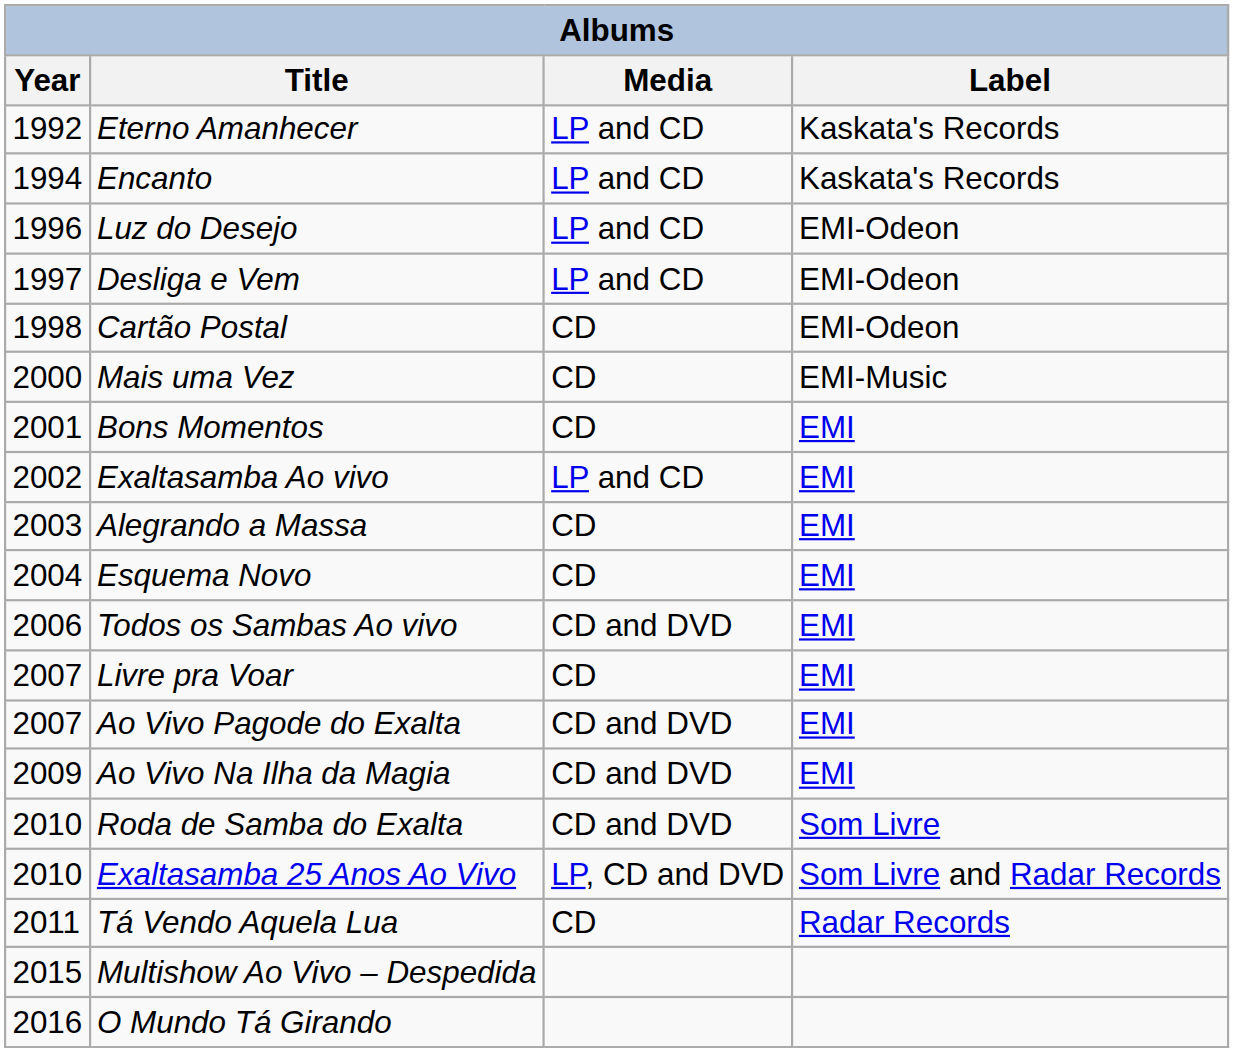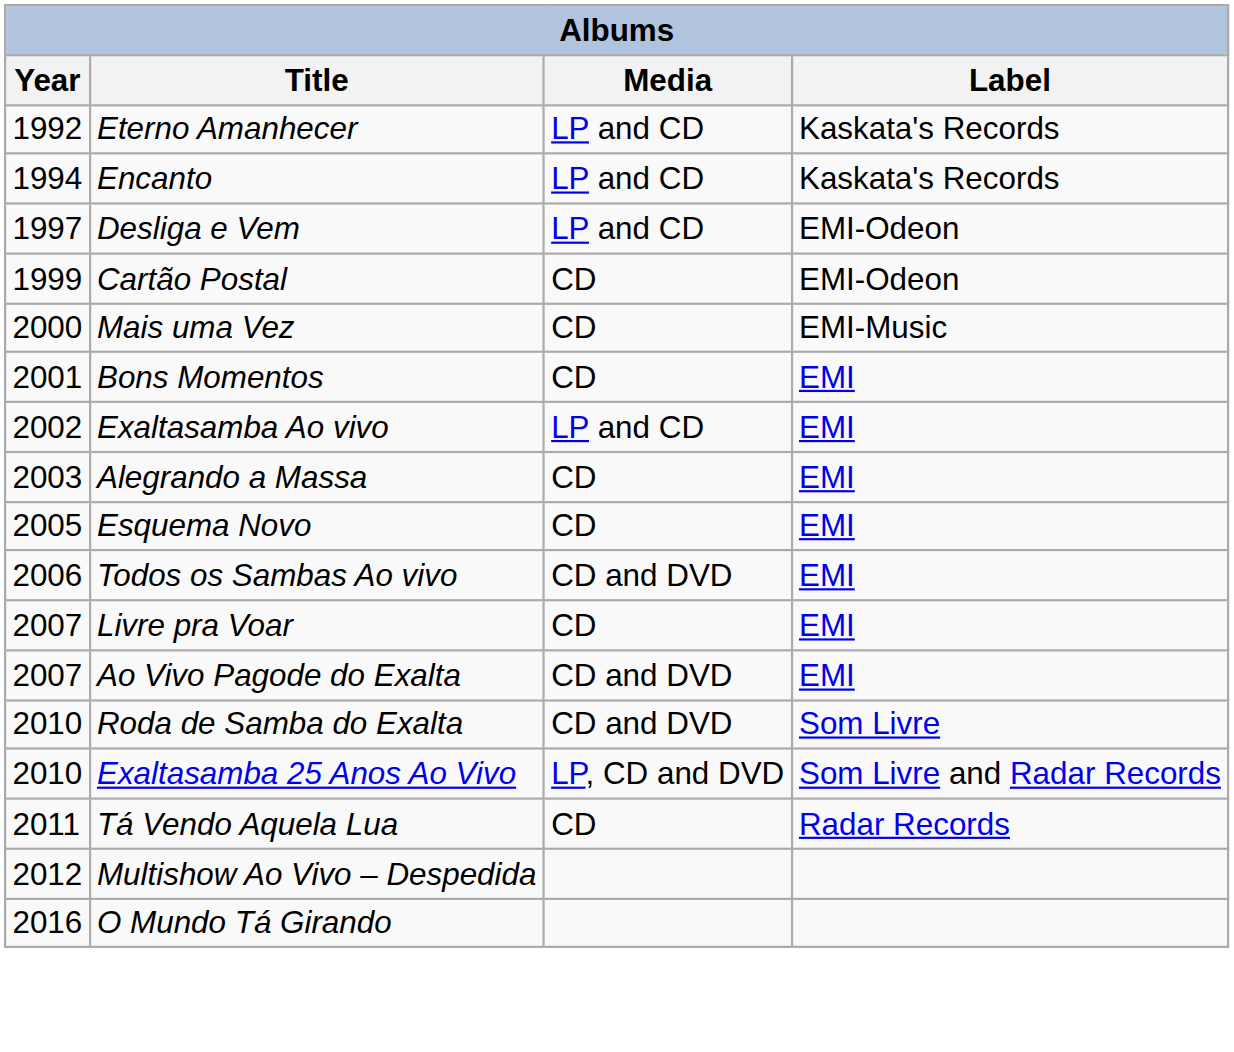- row: 1996 | Luz do Desejo | LP and CD | EMI-Odeon
Cartão Postal | Year: 1998 -> 1999
Esquema Novo | Year: 2004 -> 2005
- row: 2009 | Ao Vivo Na Ilha da Magia | CD and DVD | EMI
Multishow Ao Vivo – Despedida | Year: 2015 -> 2012
